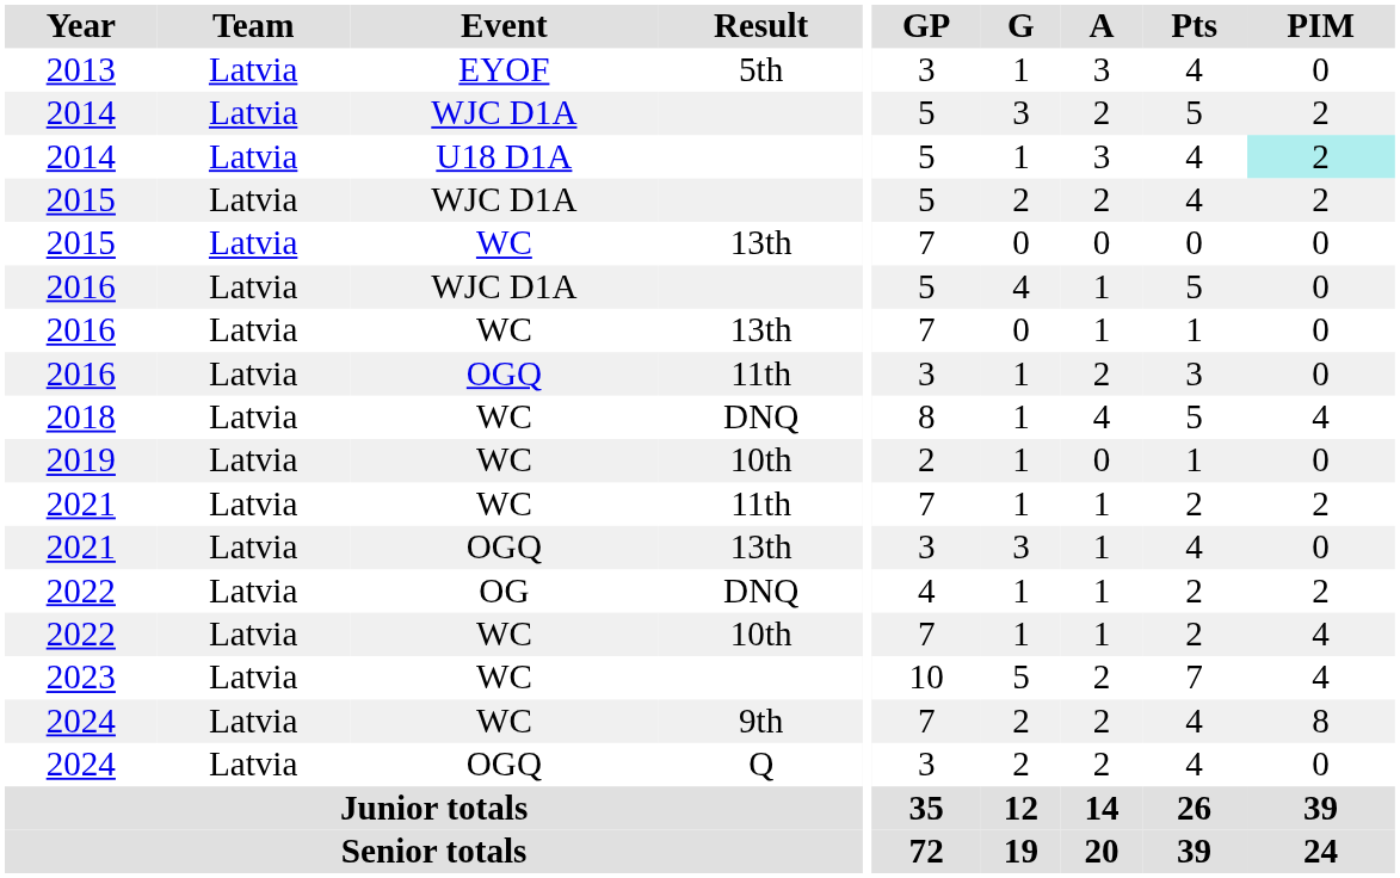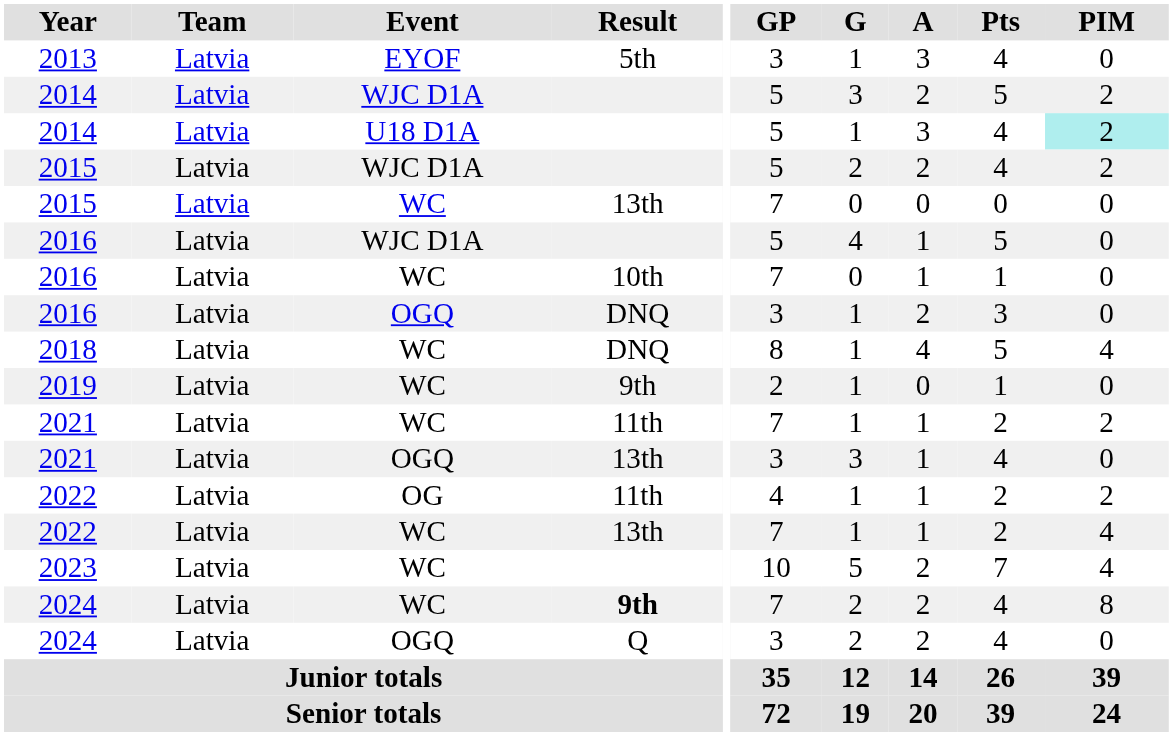2016 / WC | Result: 13th -> 10th
2016 / OGQ | Result: 11th -> DNQ
2019 | Result: 10th -> 9th
2022 / OG | Result: DNQ -> 11th
2022 / WC | Result: 10th -> 13th
2024 / WC | Result: normal -> bold
